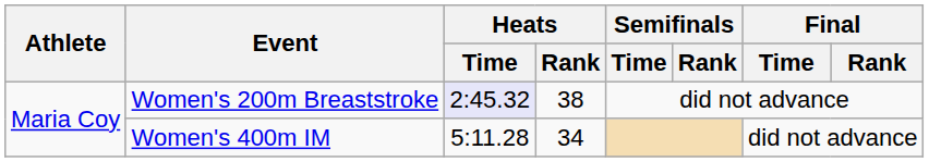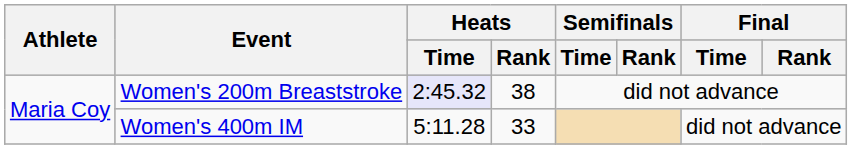Women's 400m IM | Heats / Rank: 34 -> 33
